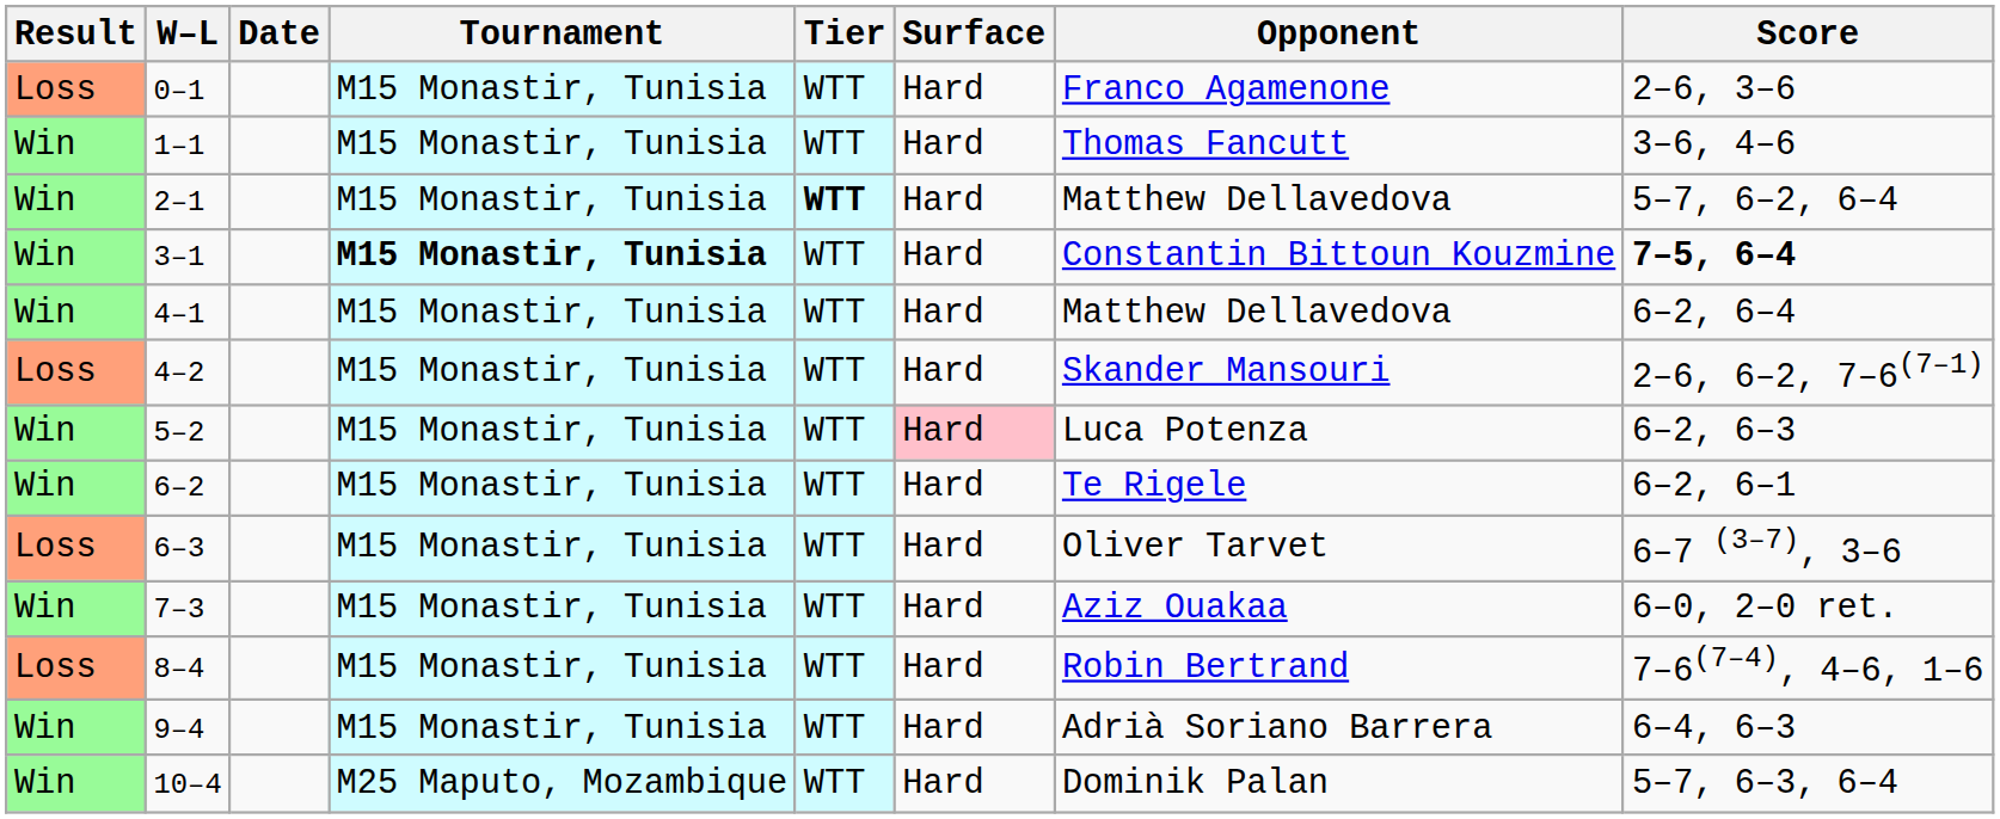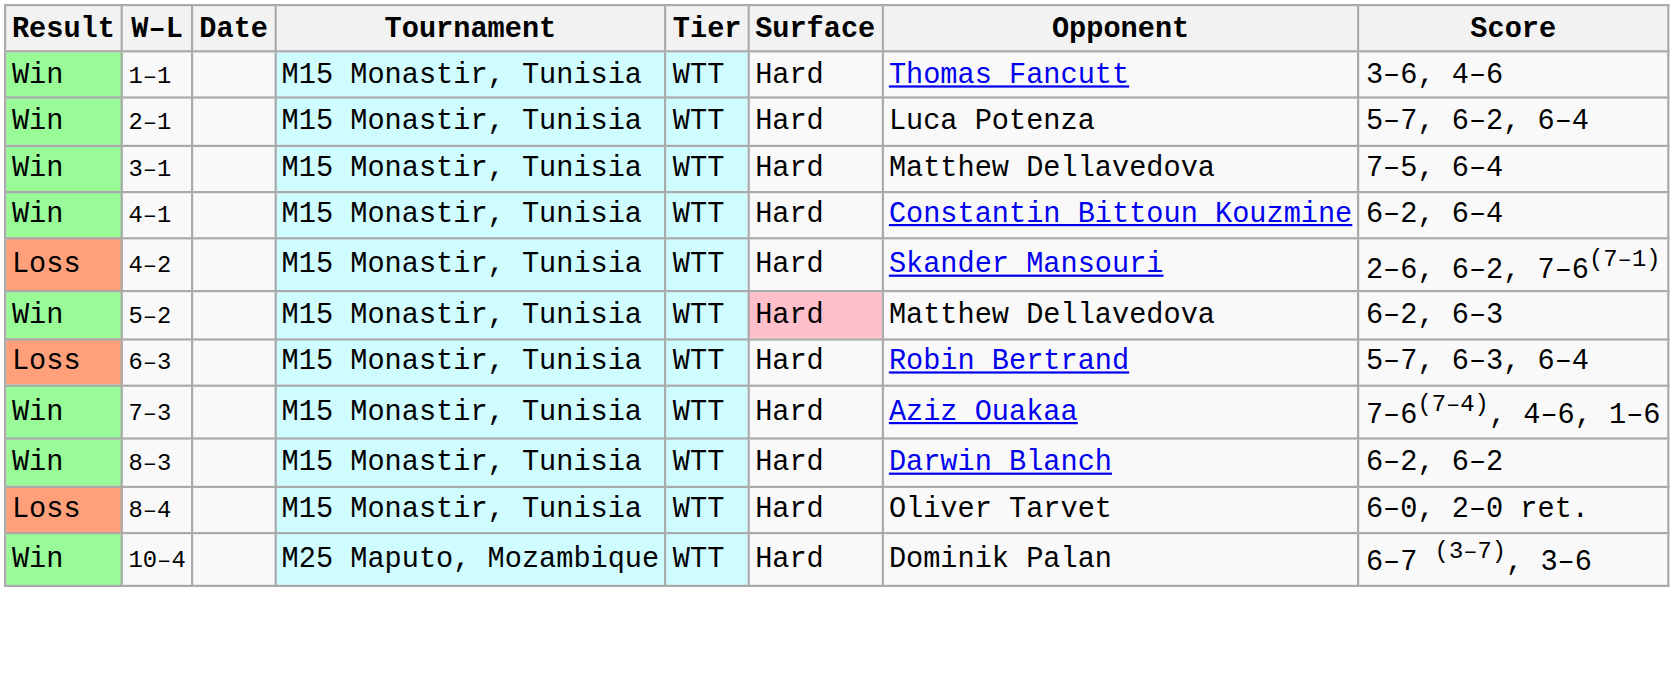- row: Loss | 0–1 | M15 Monastir, Tunisia | WTT | Hard | Franco Agamenone | 2–6, 3–6
2–1 | Tier: bold -> normal
2–1 | Opponent: Matthew Dellavedova -> Luca Potenza
3–1 | Tournament: bold -> normal
3–1 | Opponent: Constantin Bittoun Kouzmine -> Matthew Dellavedova
3–1 | Score: bold -> normal
4–1 | Opponent: Matthew Dellavedova -> Constantin Bittoun Kouzmine
5–2 | Opponent: Luca Potenza -> Matthew Dellavedova
- row: Win | 6–2 | M15 Monastir, Tunisia | WTT | Hard | Te Rigele | 6–2, 6–1
6–3 | Opponent: Oliver Tarvet -> Robin Bertrand
6–3 | Score: 6–7 (3–7), 3–6 -> 5–7, 6–3, 6–4
7–3 | Score: 6–0, 2–0 ret. -> 7–6(7–4), 4–6, 1–6
+ row: Win | 8–3 | M15 Monastir, Tunisia | WTT | Hard | Darwin Blanch | 6–2, 6–2
8–4 | Opponent: Robin Bertrand -> Oliver Tarvet
8–4 | Score: 7–6(7–4), 4–6, 1–6 -> 6–0, 2–0 ret.
- row: Win | 9–4 | M15 Monastir, Tunisia | WTT | Hard | Adrià Soriano Barrera | 6–4, 6–3
10–4 | Score: 5–7, 6–3, 6–4 -> 6–7 (3–7), 3–6
